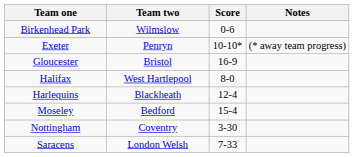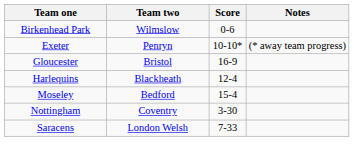- row: Halifax | West Hartlepool | 8-0
